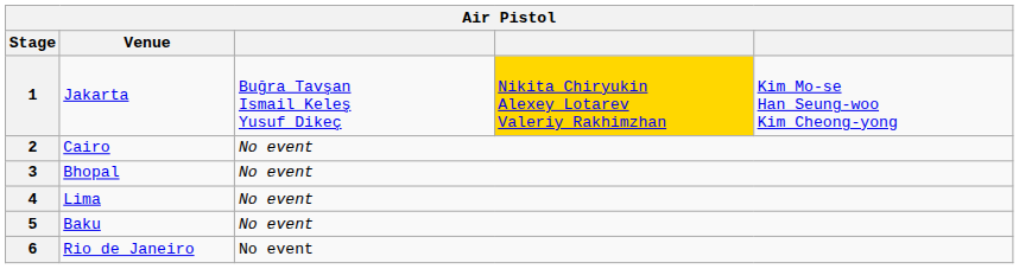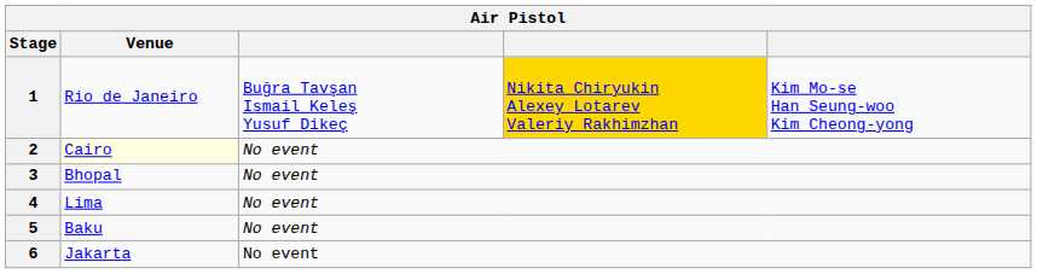1 | Venue: Jakarta -> Rio de Janeiro
2 | Venue: no background -> lightyellow background
6 | Venue: Rio de Janeiro -> Jakarta
